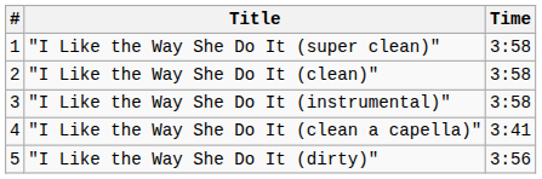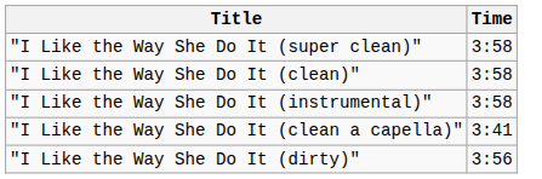- column: # | 1 | 2 | 3 | 4 | 5
